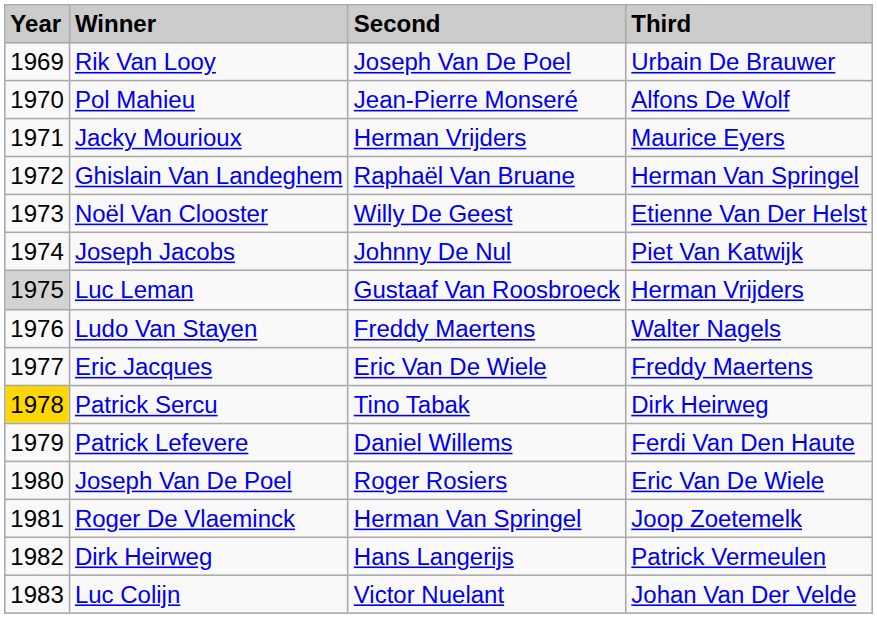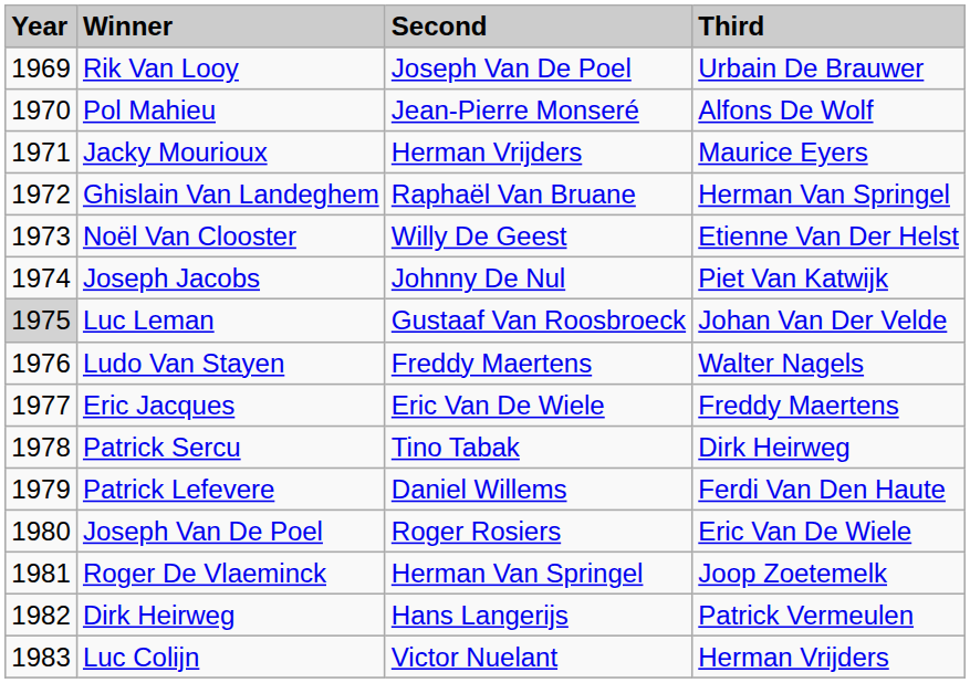Luc Leman | Third: Herman Vrijders -> Johan Van Der Velde
Patrick Sercu | Year: gold background -> no background
Luc Colijn | Third: Johan Van Der Velde -> Herman Vrijders
